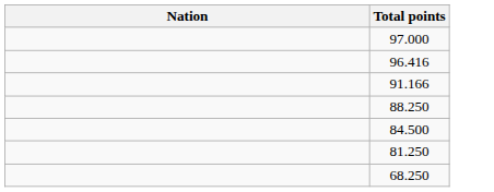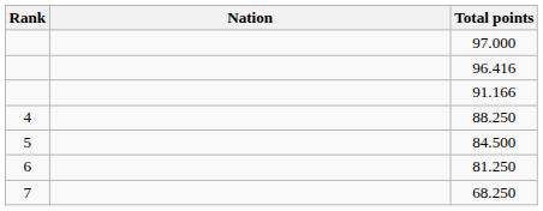+ column: Rank | 4 | 5 | 6 | 7
